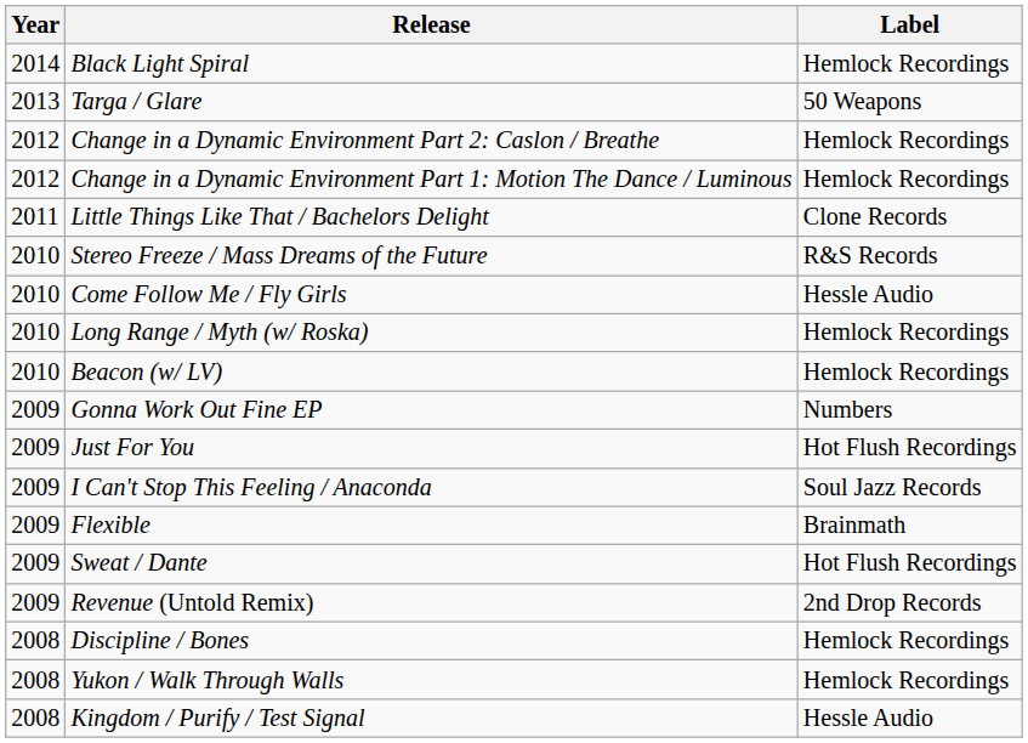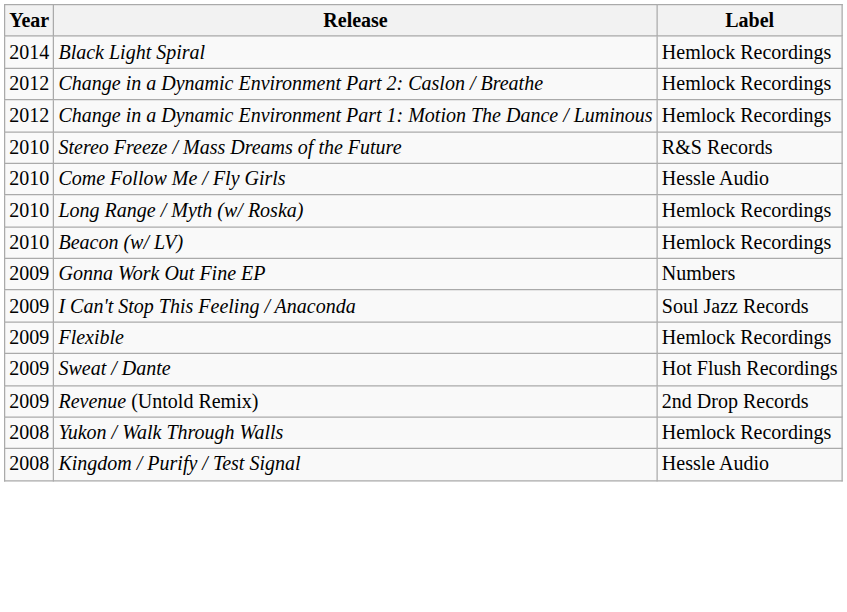- row: 2013 | Targa / Glare | 50 Weapons
- row: 2011 | Little Things Like That / Bachelors Delight | Clone Records
- row: 2009 | Just For You | Hot Flush Recordings
Flexible | Label: Brainmath -> Hemlock Recordings
- row: 2008 | Discipline / Bones | Hemlock Recordings
